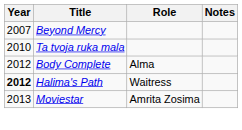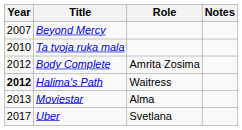Body Complete | Role: Alma -> Amrita Zosima
Moviestar | Role: Amrita Zosima -> Alma
+ row: 2017 | Uber | Svetlana
